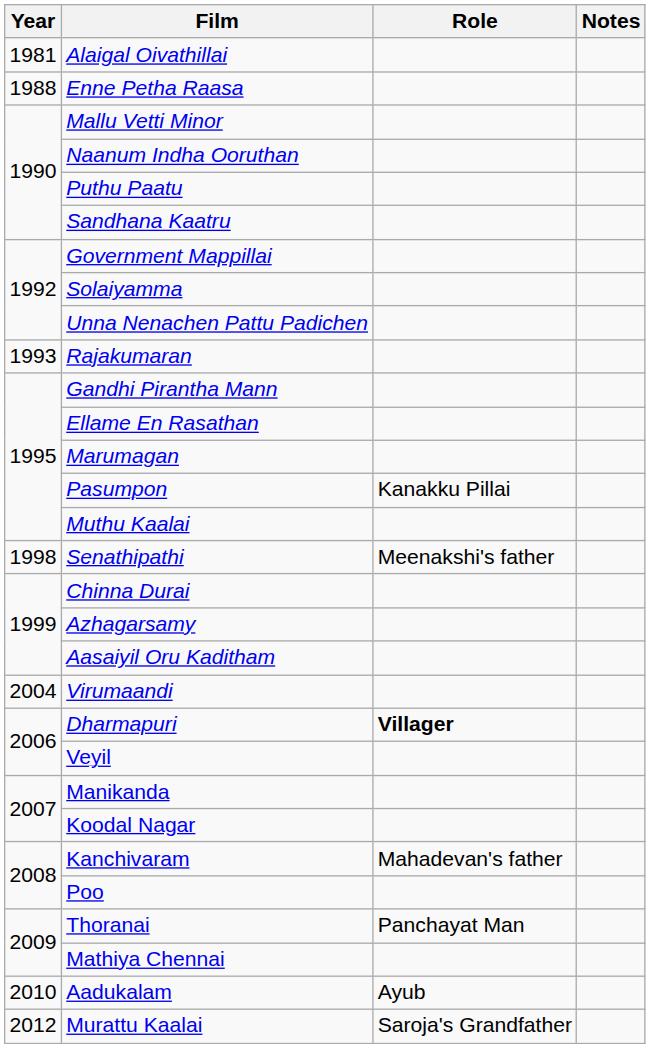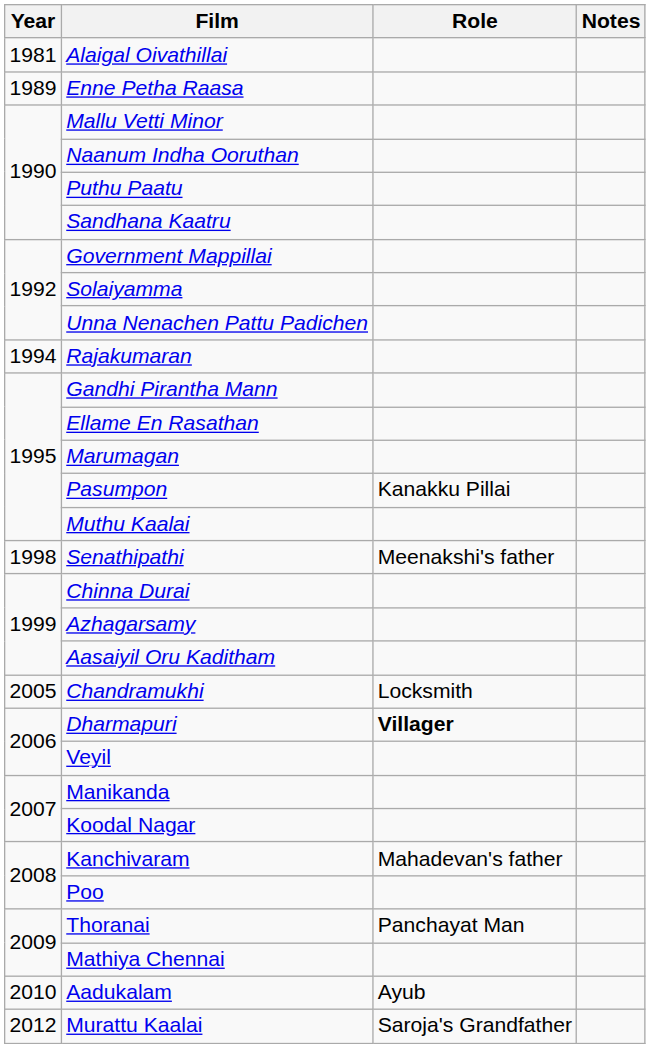Enne Petha Raasa | Year: 1988 -> 1989
Rajakumaran | Year: 1993 -> 1994
- row: 2004 | Virumaandi
+ row: 2005 | Chandramukhi | Locksmith
